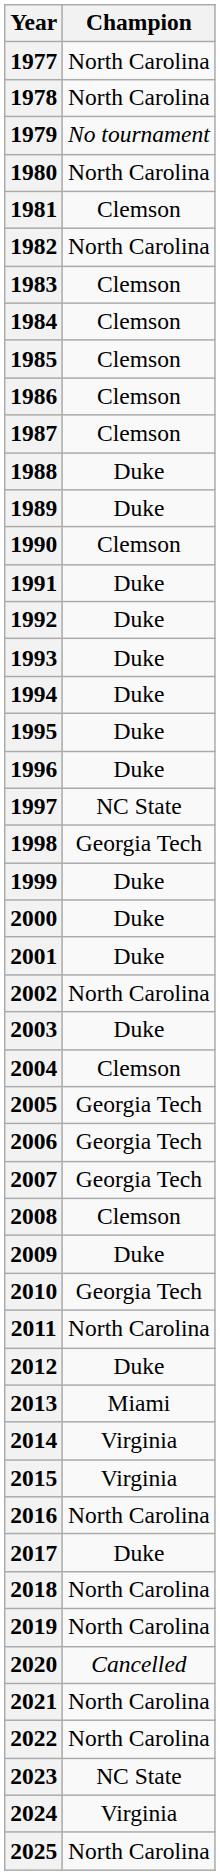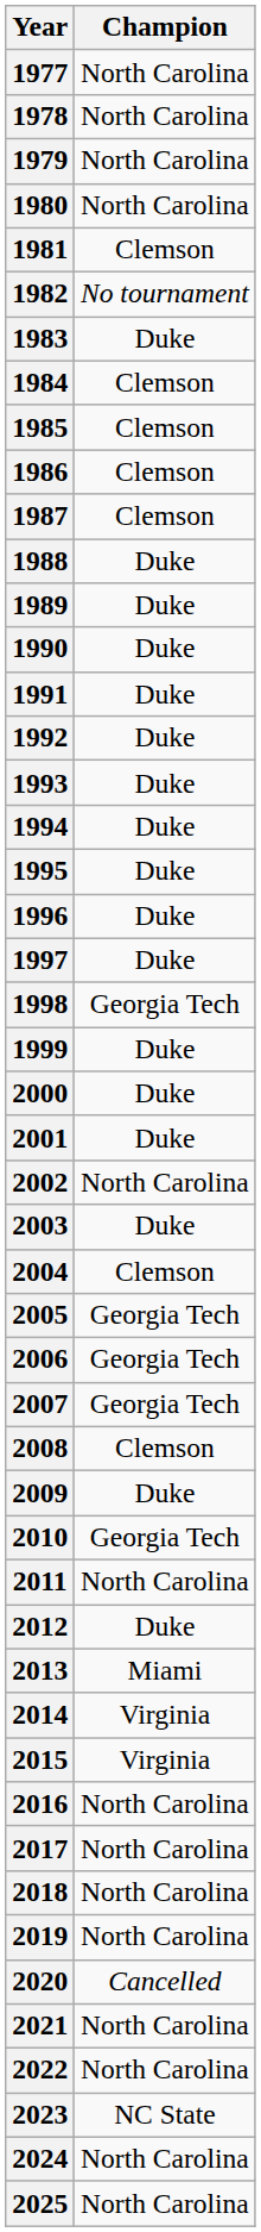1979 | Champion: No tournament -> North Carolina
1982 | Champion: North Carolina -> No tournament
1983 | Champion: Clemson -> Duke
1990 | Champion: Clemson -> Duke
1997 | Champion: NC State -> Duke
2017 | Champion: Duke -> North Carolina
2024 | Champion: Virginia -> North Carolina
